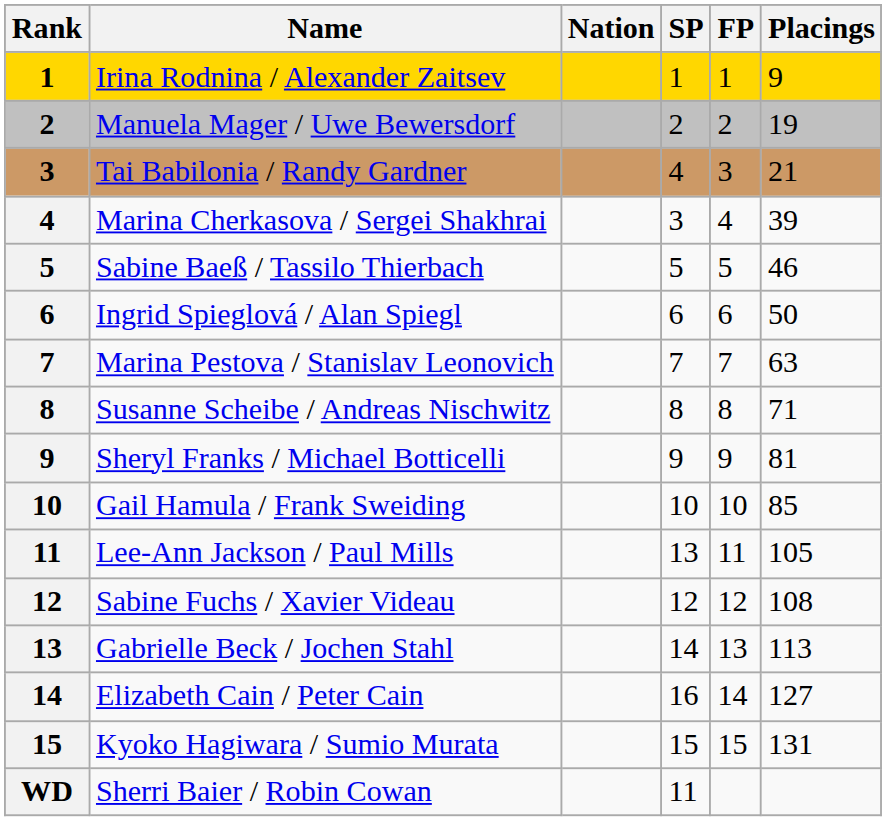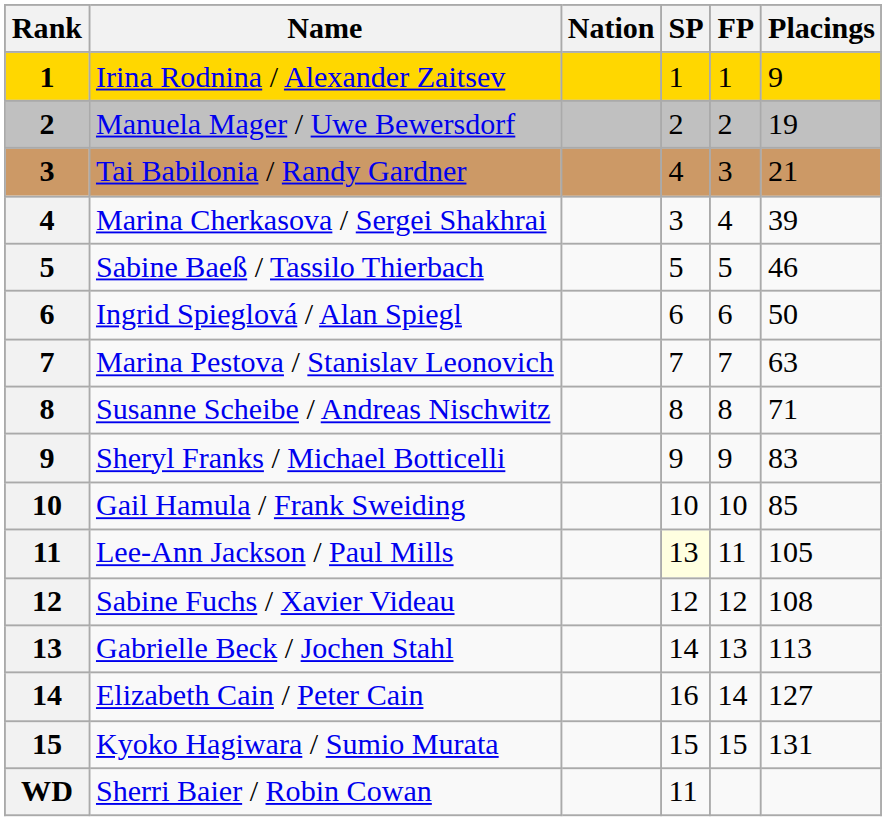Sheryl Franks / Michael Botticelli | Placings: 81 -> 83
Lee-Ann Jackson / Paul Mills | SP: no background -> lightyellow background
